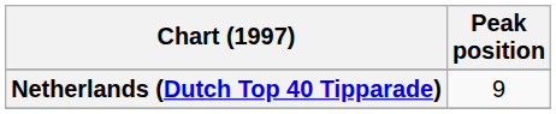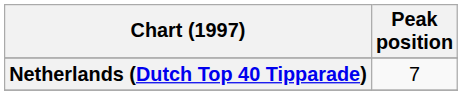Netherlands (Dutch Top 40 Tipparade) | Peak position: 9 -> 7
